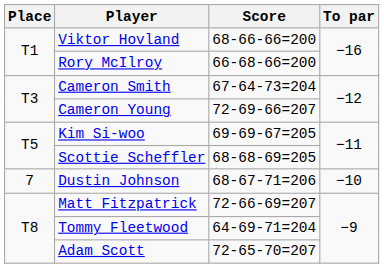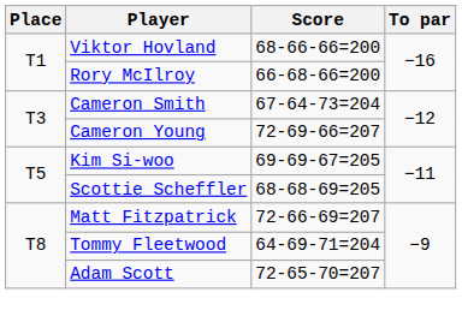- row: 7 | Dustin Johnson | 68-67-71=206 | −10
